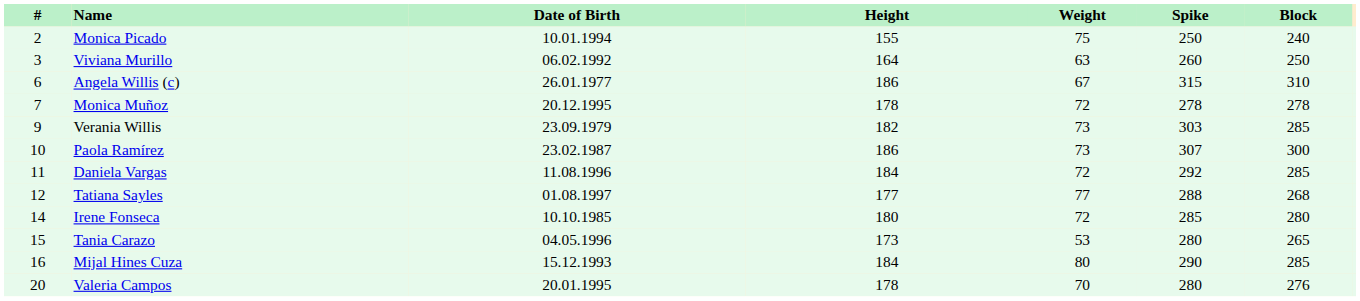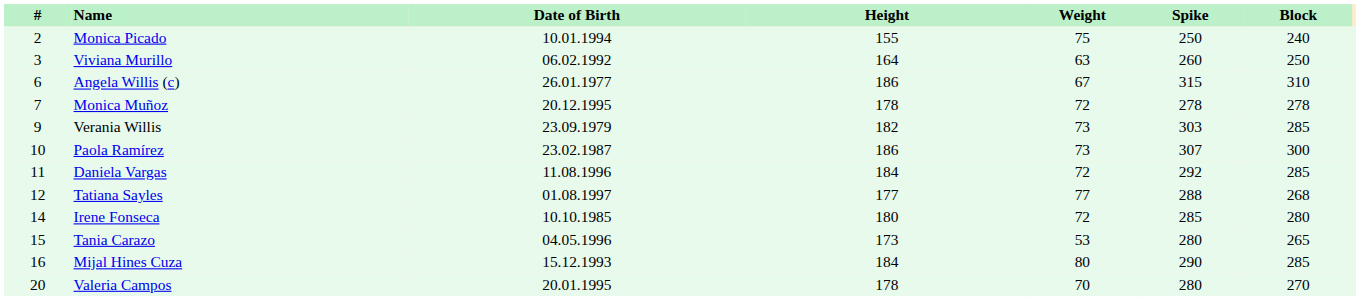Valeria Campos | Block: 276 -> 270
